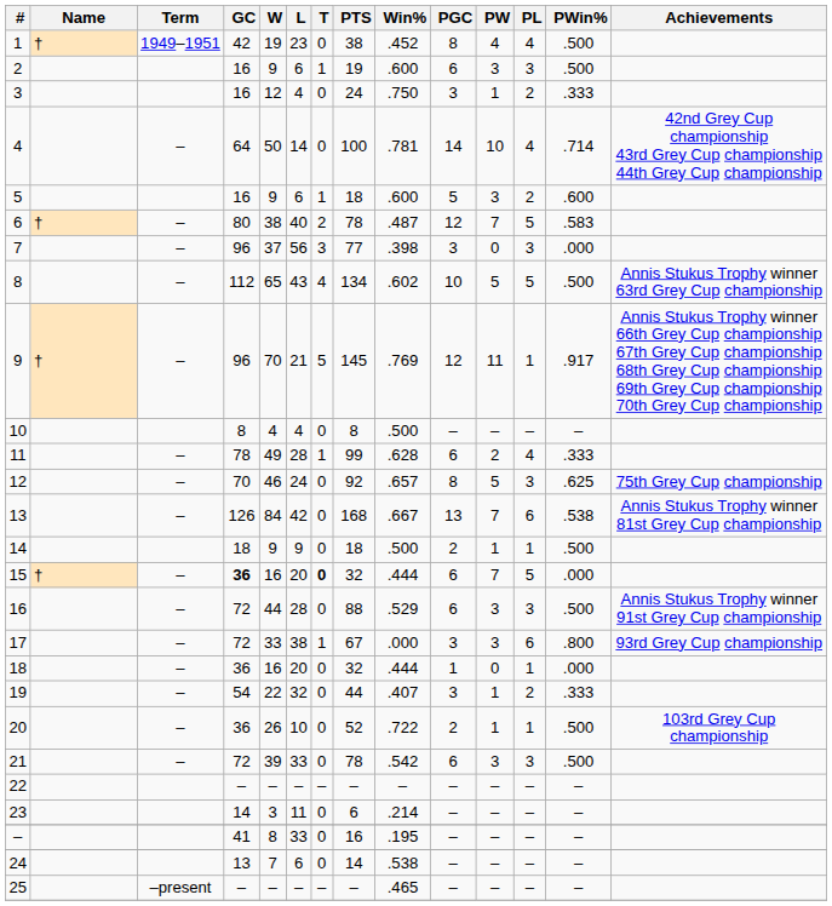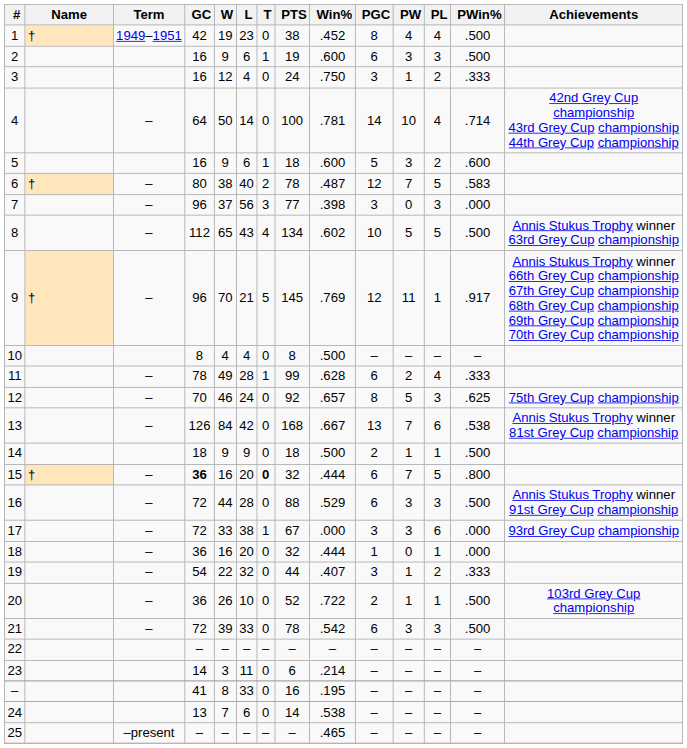15 | PWin%: .000 -> .800
17 | PWin%: .800 -> .000
